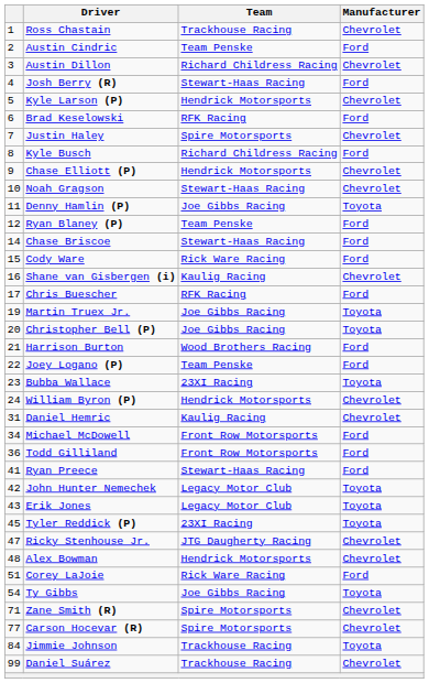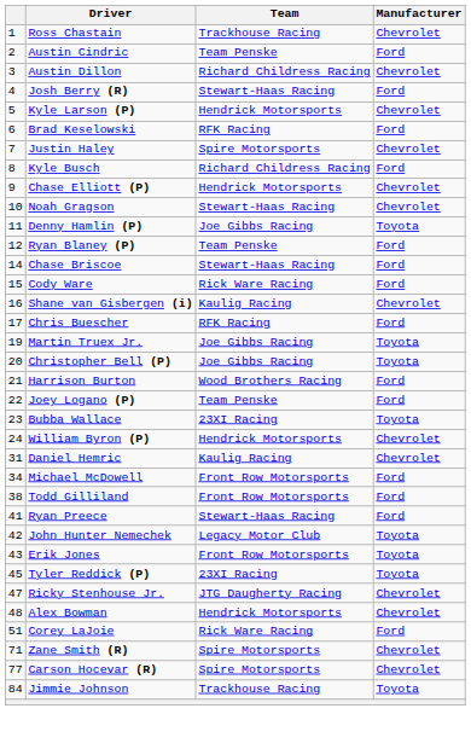Todd Gilliland | column 1: 36 -> 38
Erik Jones | Team: Legacy Motor Club -> Front Row Motorsports
- row: 54 | Ty Gibbs | Joe Gibbs Racing | Toyota
- row: 99 | Daniel Suárez | Trackhouse Racing | Chevrolet
